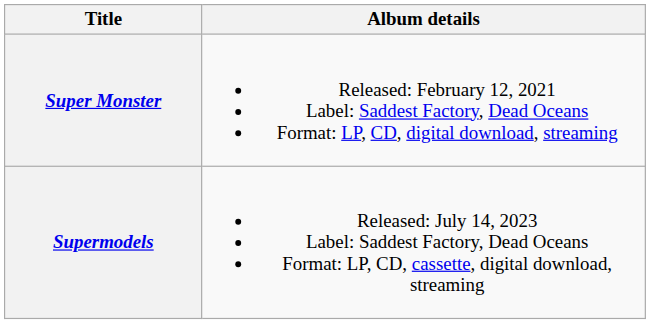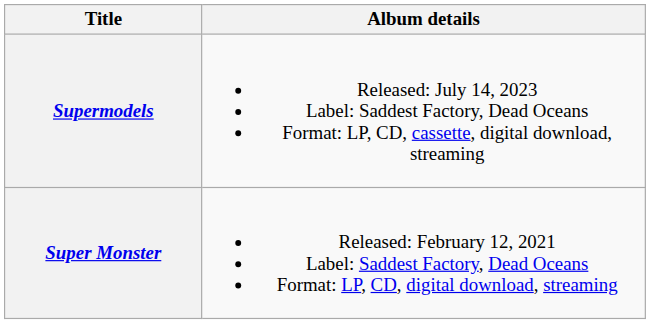rows swapped: Super Monster <-> Supermodels
